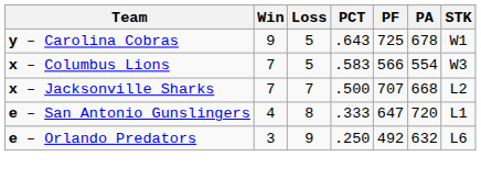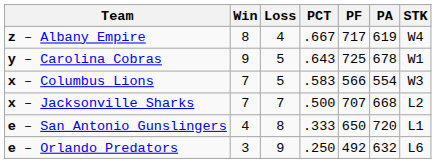+ row: z – Albany Empire | 8 | 4 | .667 | 717 | 619 | W4
e – San Antonio Gunslingers | PF: 647 -> 650
